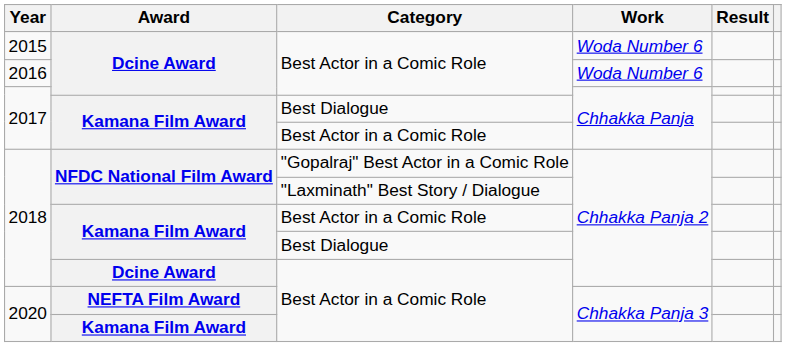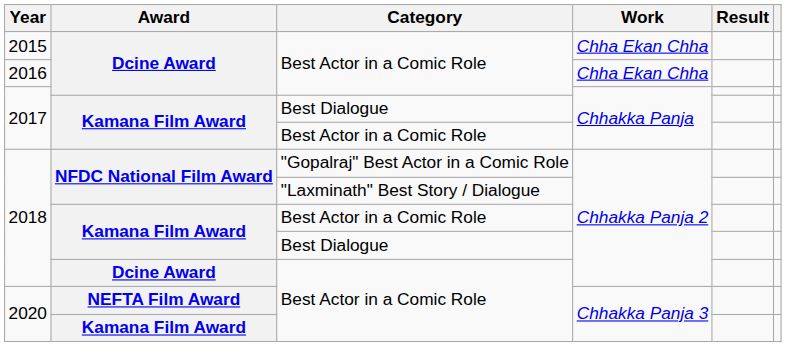2015 | Work: Woda Number 6 -> Chha Ekan Chha
2016 | Work: Woda Number 6 -> Chha Ekan Chha
